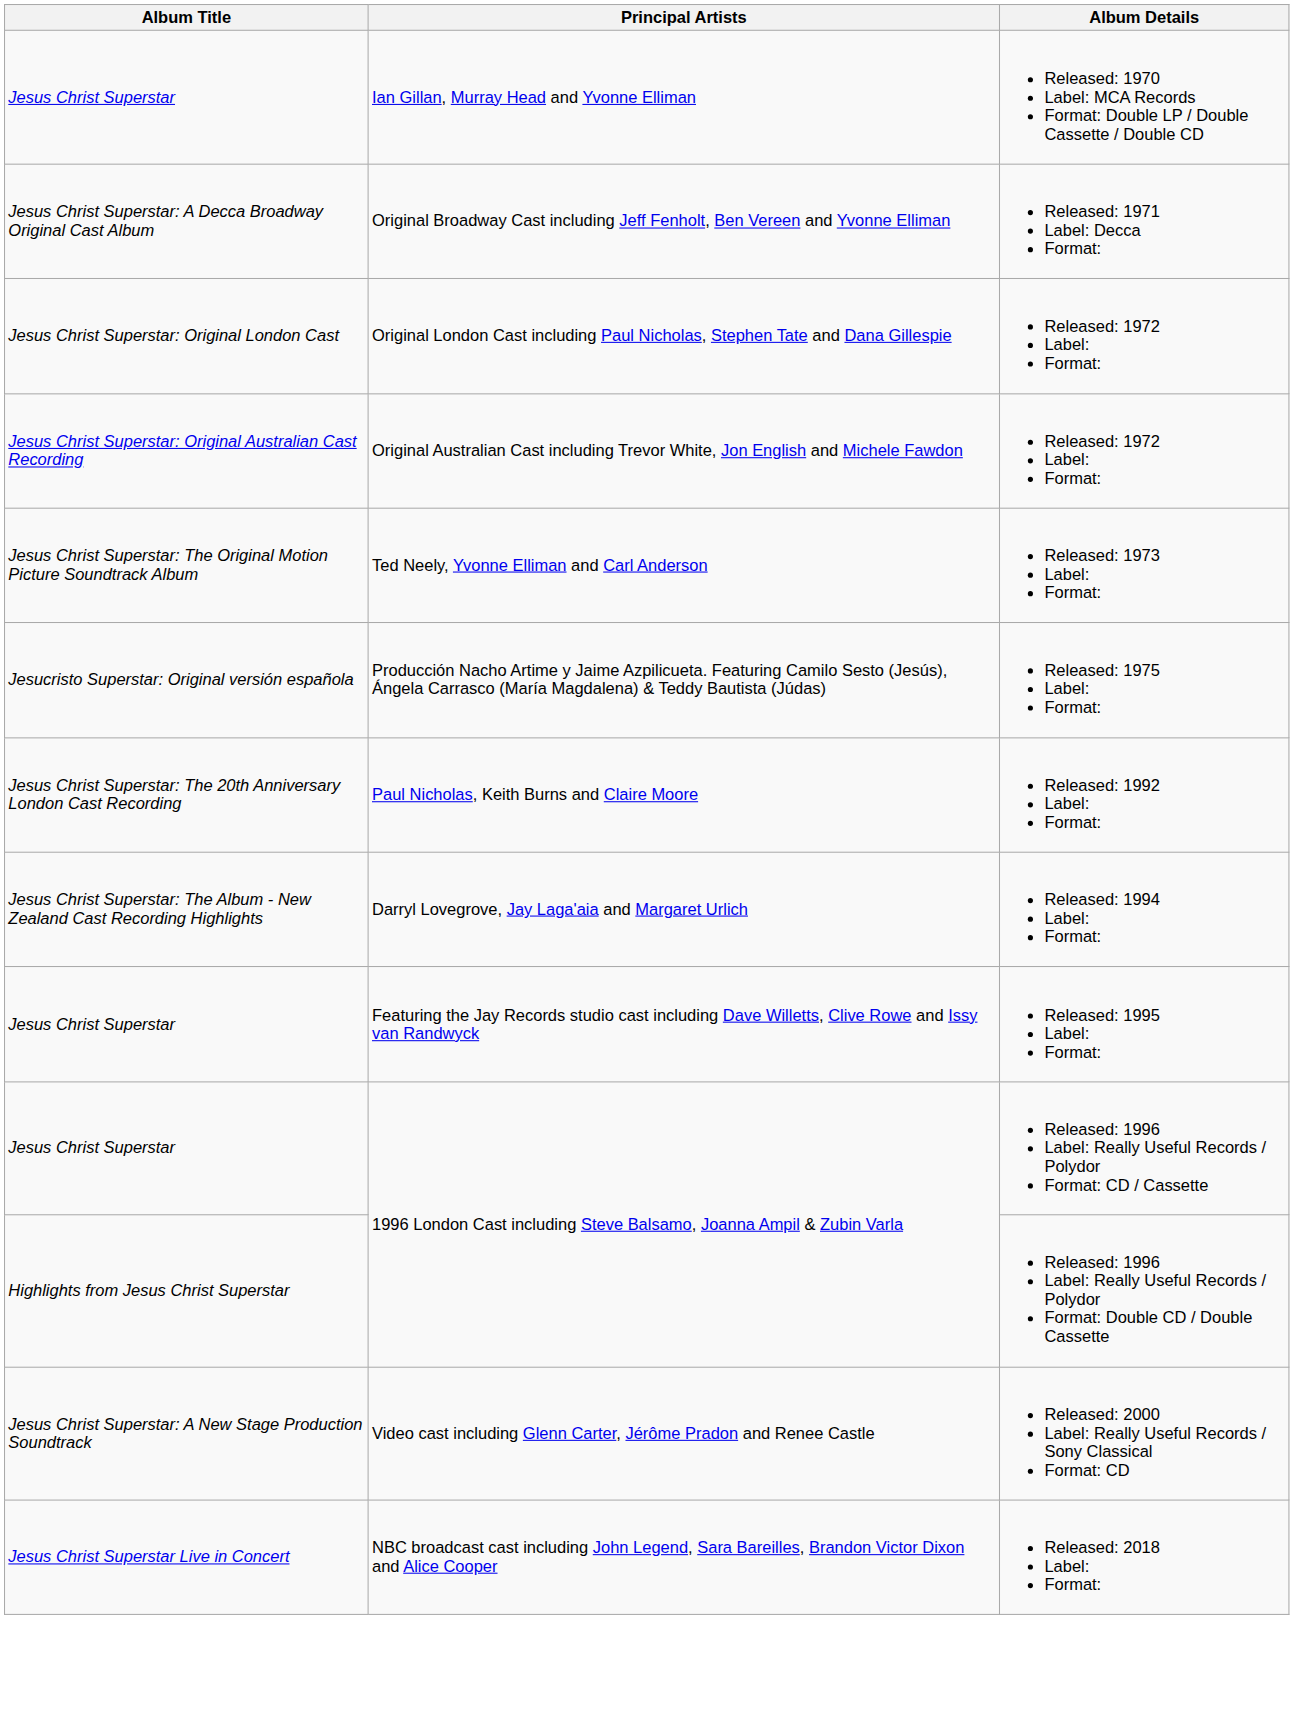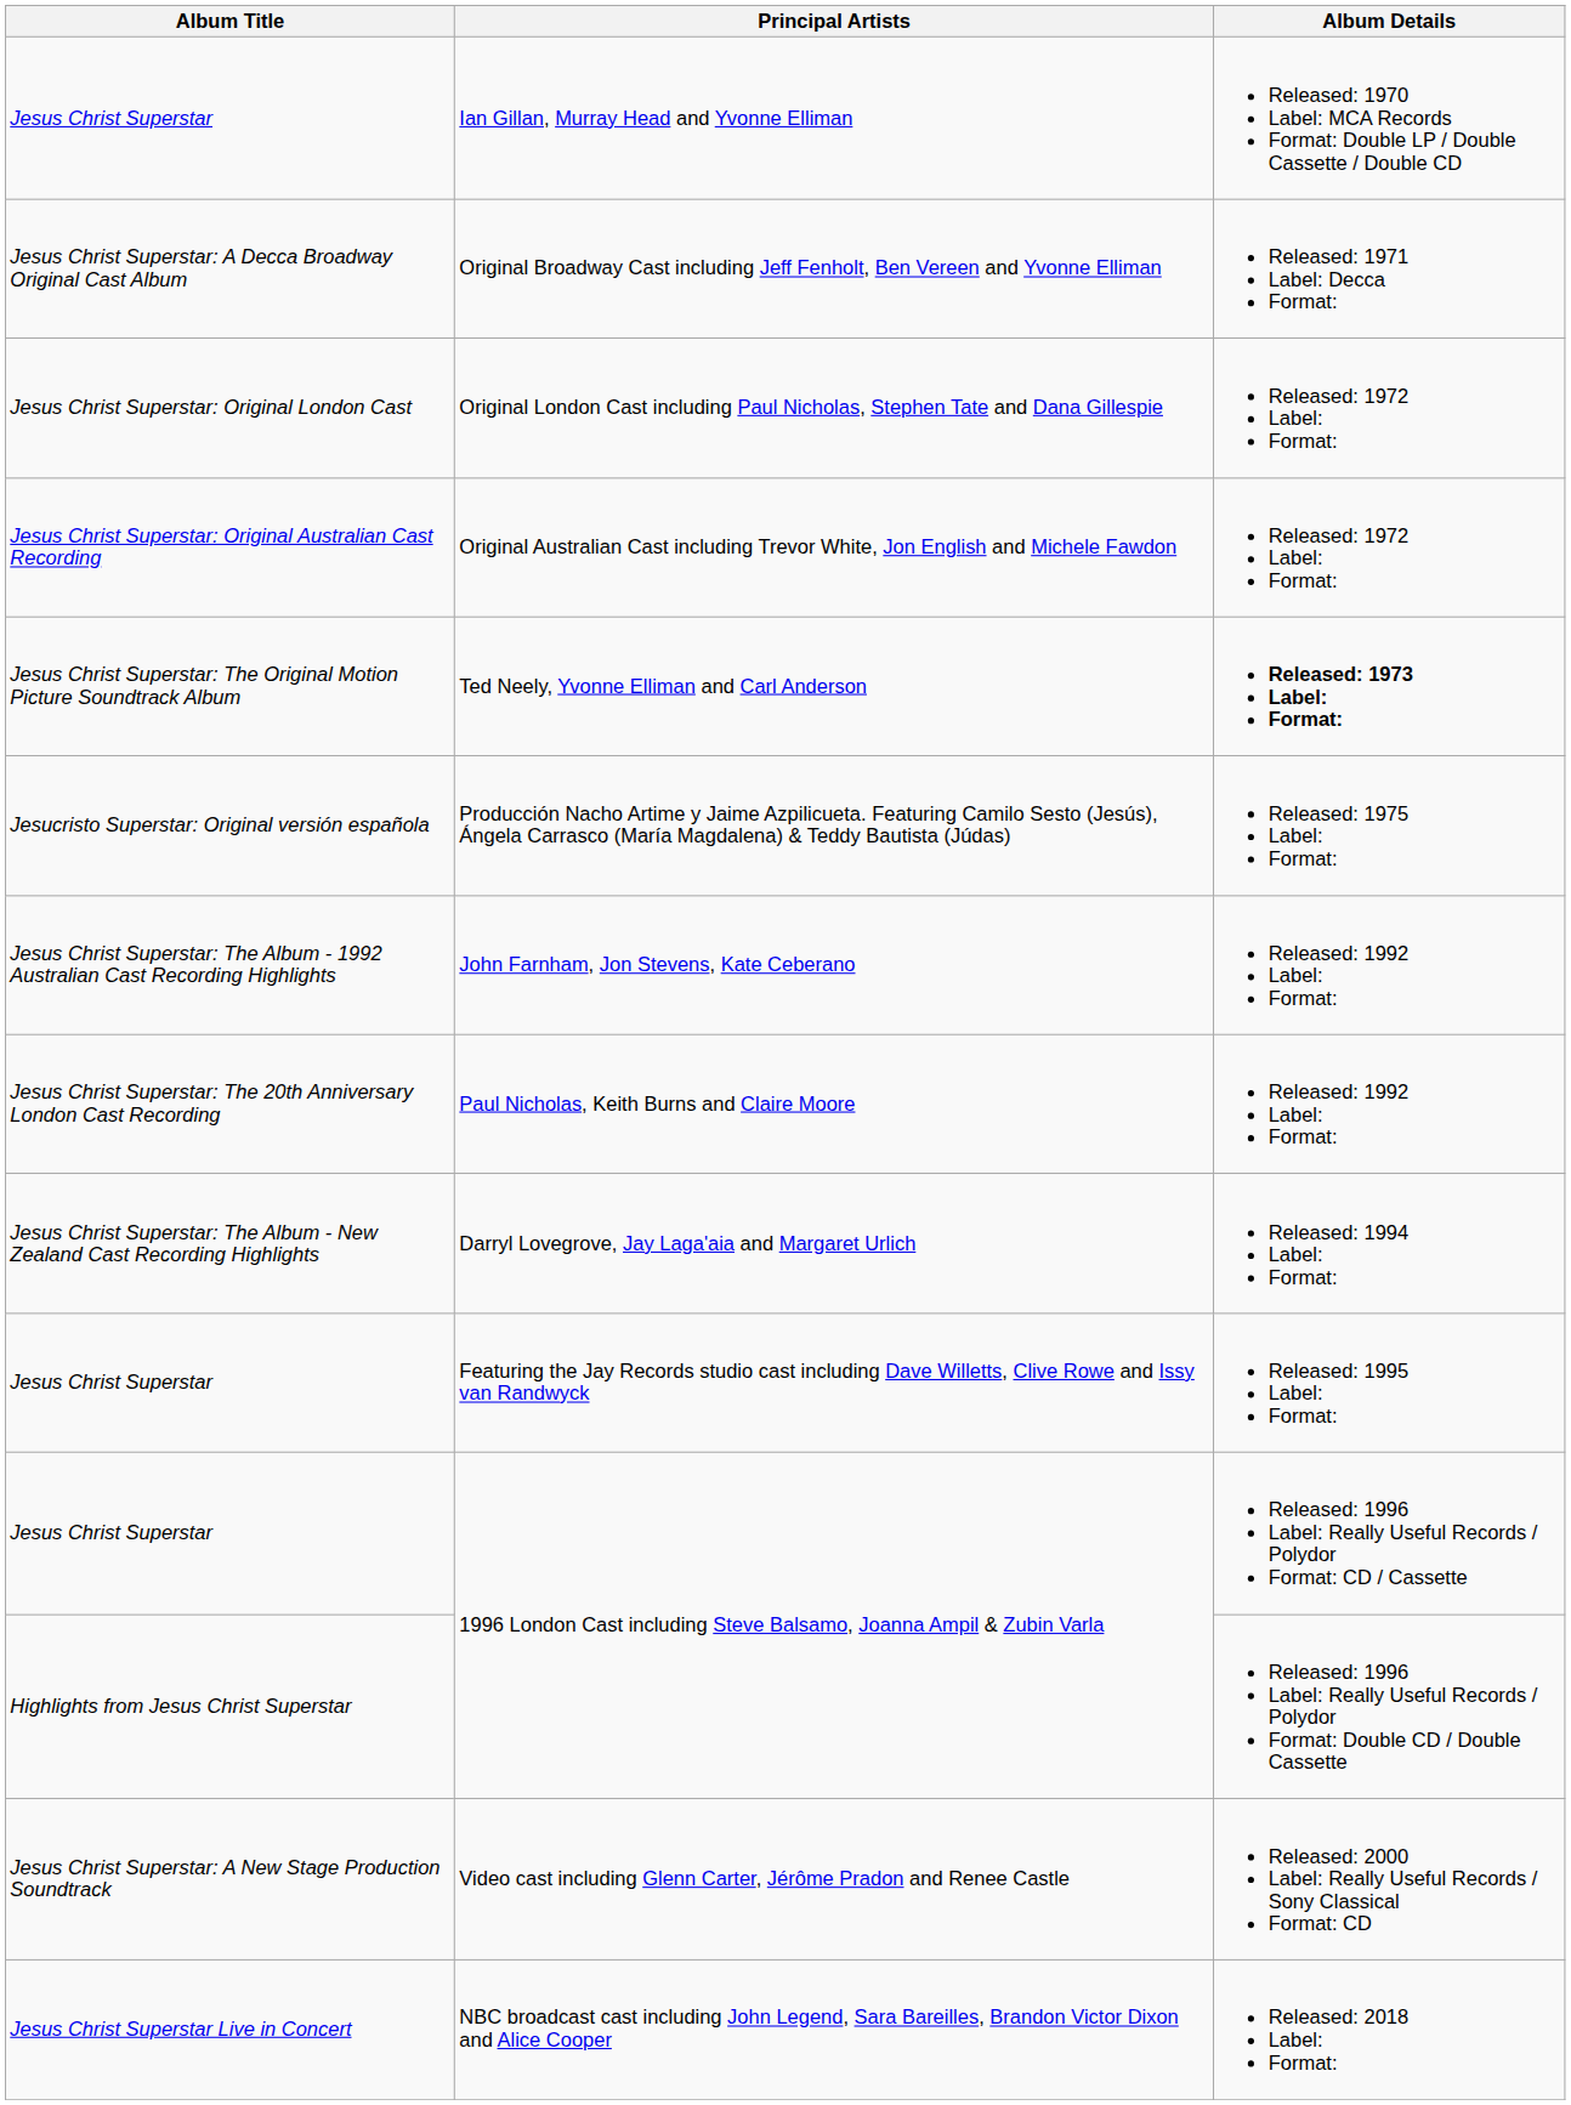Ted Neely, Yvonne Elliman and Carl Anderson | Album Details: normal -> bold
+ row: Jesus Christ Superstar: The Album - 1992 Australian Cast Recording Highlights | John Farnham, Jon Stevens, Kate Ceberano | Released: 1992 Label: Format:
